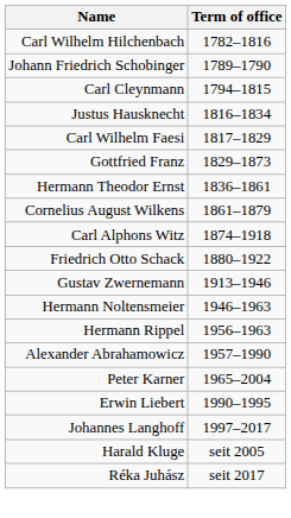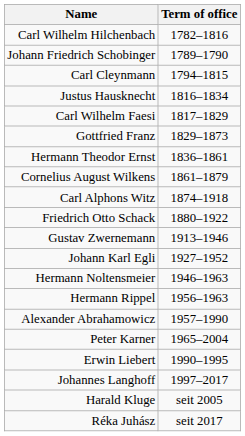+ row: Johann Karl Egli | 1927–1952
